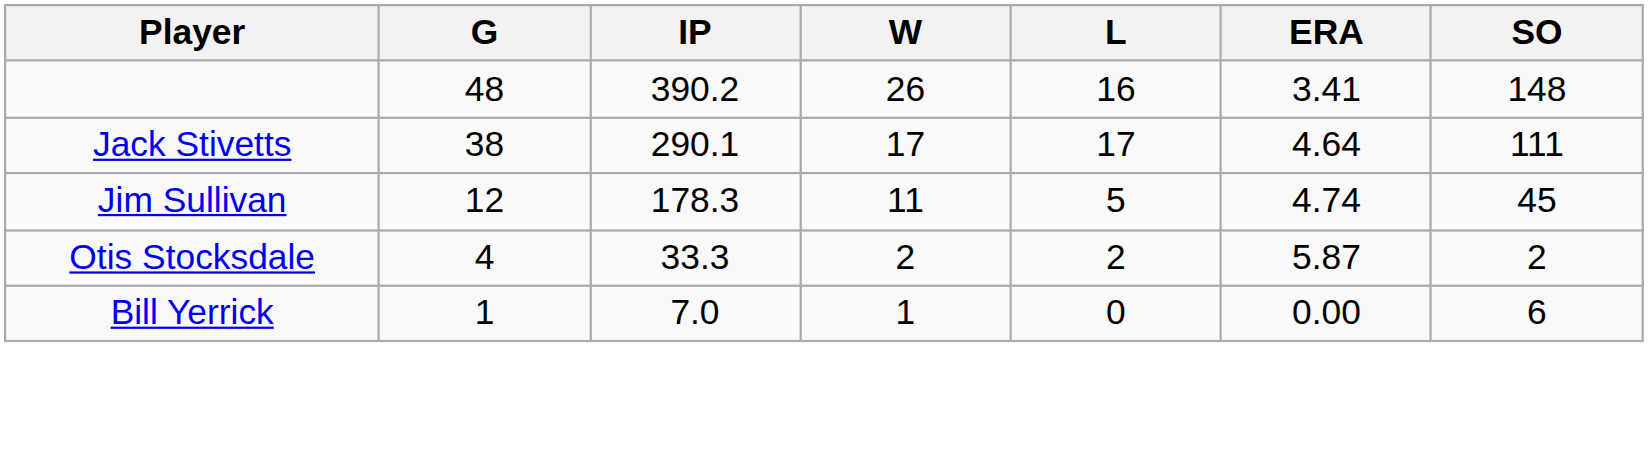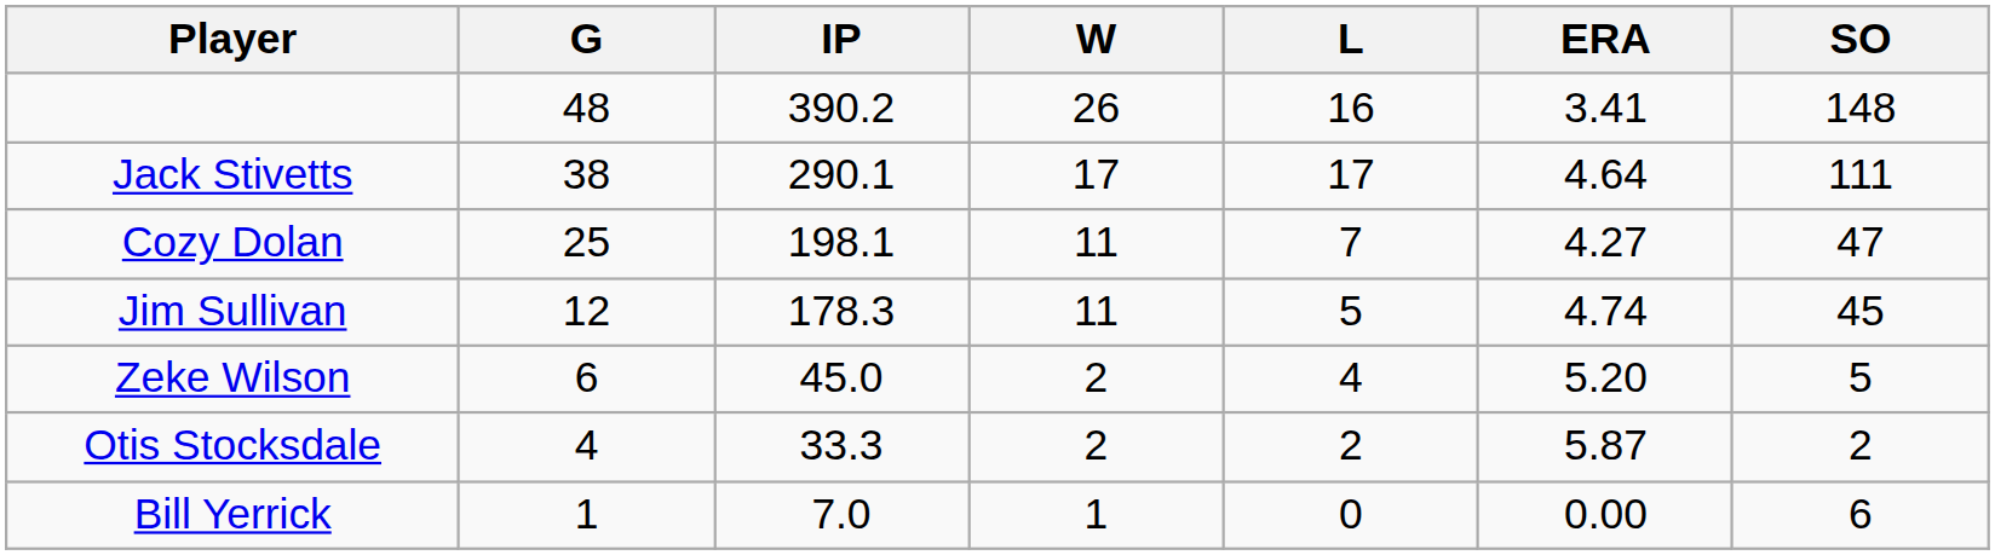+ row: Cozy Dolan | 25 | 198.1 | 11 | 7 | 4.27 | 47
+ row: Zeke Wilson | 6 | 45.0 | 2 | 4 | 5.20 | 5
